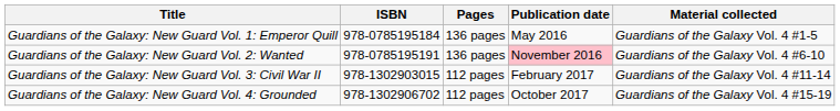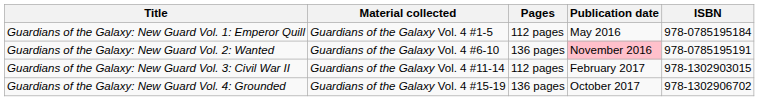columns swapped: Material collected <-> ISBN
Guardians of the Galaxy: New Guard Vol. 1: Emperor Quill | Pages: 136 pages -> 112 pages
Guardians of the Galaxy: New Guard Vol. 4: Grounded | Pages: 112 pages -> 136 pages
